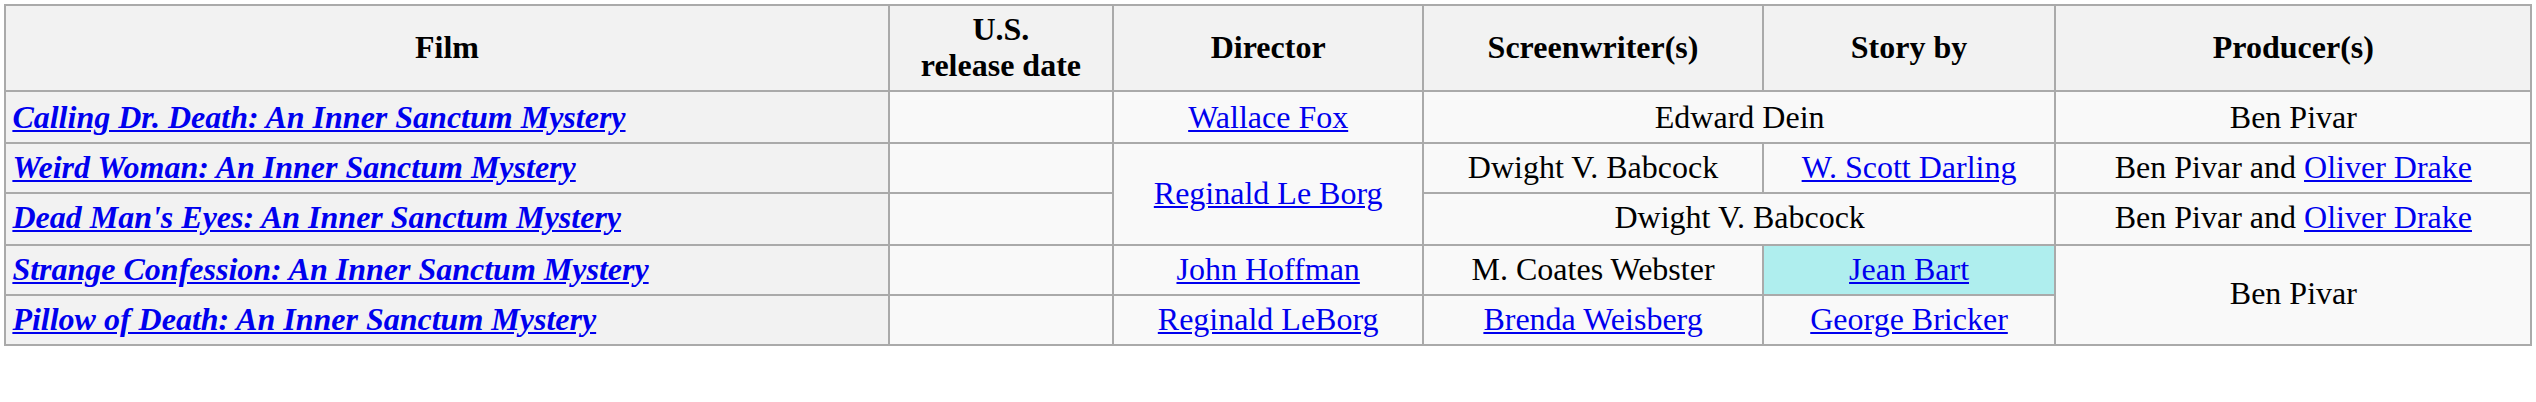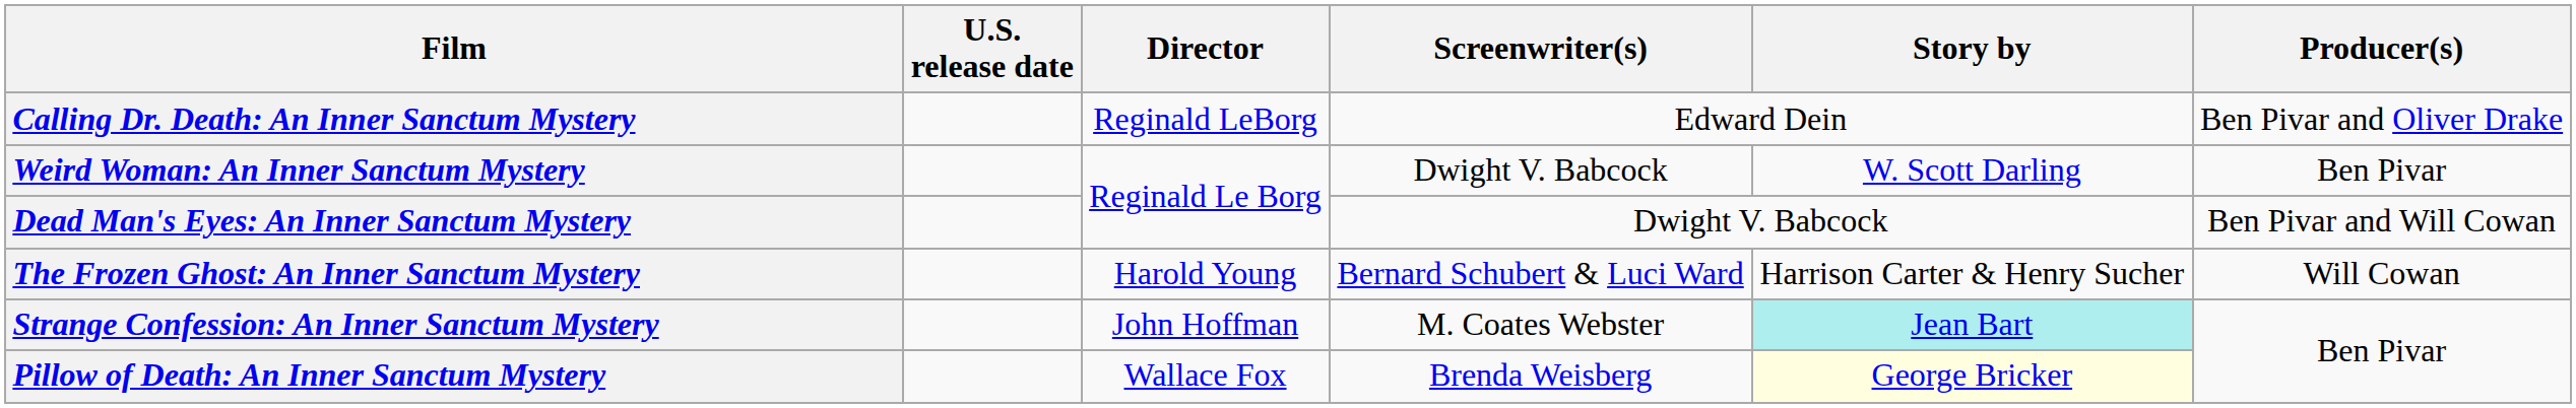Calling Dr. Death: An Inner Sanctum Mystery | Director: Wallace Fox -> Reginald LeBorg
Calling Dr. Death: An Inner Sanctum Mystery | Producer(s): Ben Pivar -> Ben Pivar and Oliver Drake
Weird Woman: An Inner Sanctum Mystery | Producer(s): Ben Pivar and Oliver Drake -> Ben Pivar
Dead Man's Eyes: An Inner Sanctum Mystery | Producer(s): Ben Pivar and Oliver Drake -> Ben Pivar and Will Cowan
+ row: The Frozen Ghost: An Inner Sanctum Mystery | Harold Young | Bernard Schubert & Luci Ward | Harrison Carter & Henry Sucher | Will Cowan
Pillow of Death: An Inner Sanctum Mystery | Director: Reginald LeBorg -> Wallace Fox
Pillow of Death: An Inner Sanctum Mystery | Story by: no background -> lightyellow background
